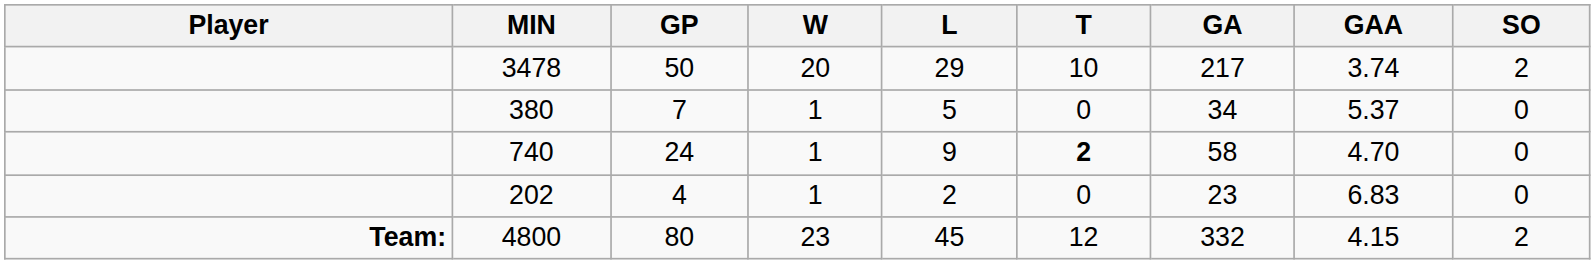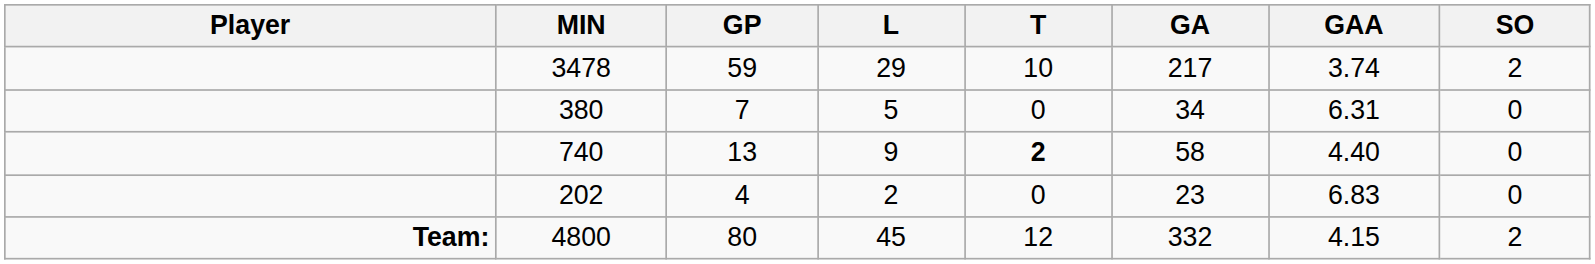- column: W | 20 | 1 | 1 | 1 | 23
3478 | GP: 50 -> 59
380 | GAA: 5.37 -> 6.31
740 | GP: 24 -> 13
740 | GAA: 4.70 -> 4.40
